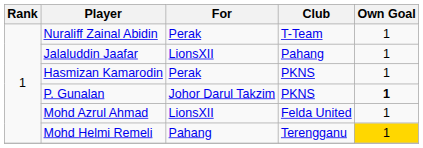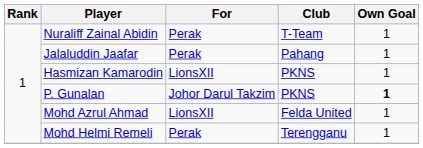Jalaluddin Jaafar | For: LionsXII -> Perak
Hasmizan Kamarodin | For: Perak -> LionsXII
Mohd Helmi Remeli | For: Pahang -> Perak
Mohd Helmi Remeli | Own Goal: gold background -> no background
